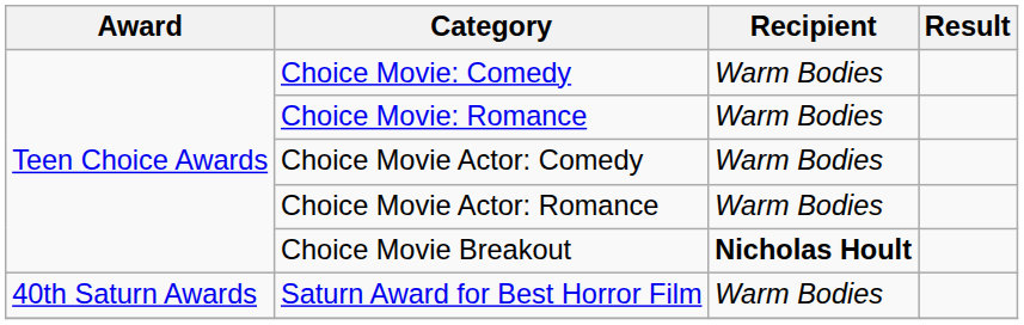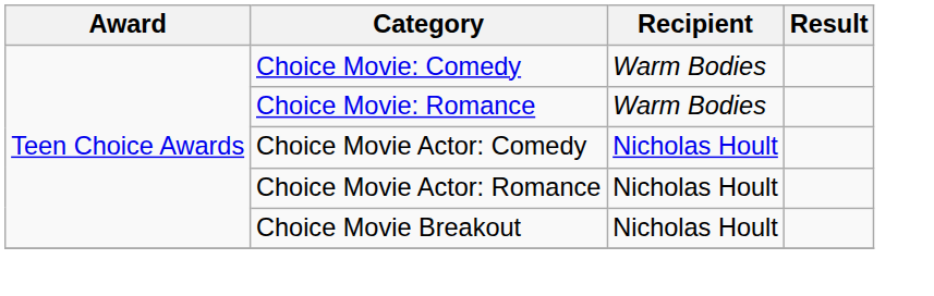Choice Movie Actor: Comedy | Recipient: Warm Bodies -> Nicholas Hoult
Choice Movie Actor: Romance | Recipient: Warm Bodies -> Nicholas Hoult
Choice Movie Breakout | Recipient: bold -> normal
- row: 40th Saturn Awards | Saturn Award for Best Horror Film | Warm Bodies
